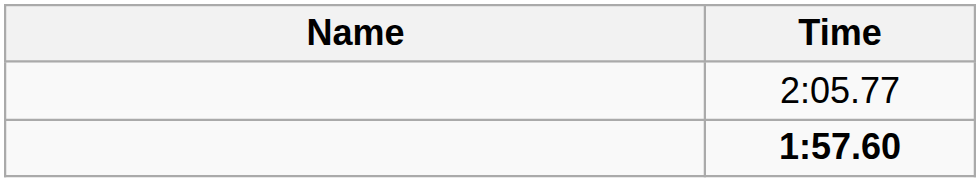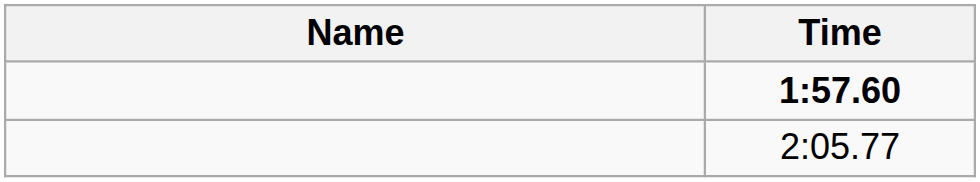rows swapped: 1:57.60 <-> 2:05.77
